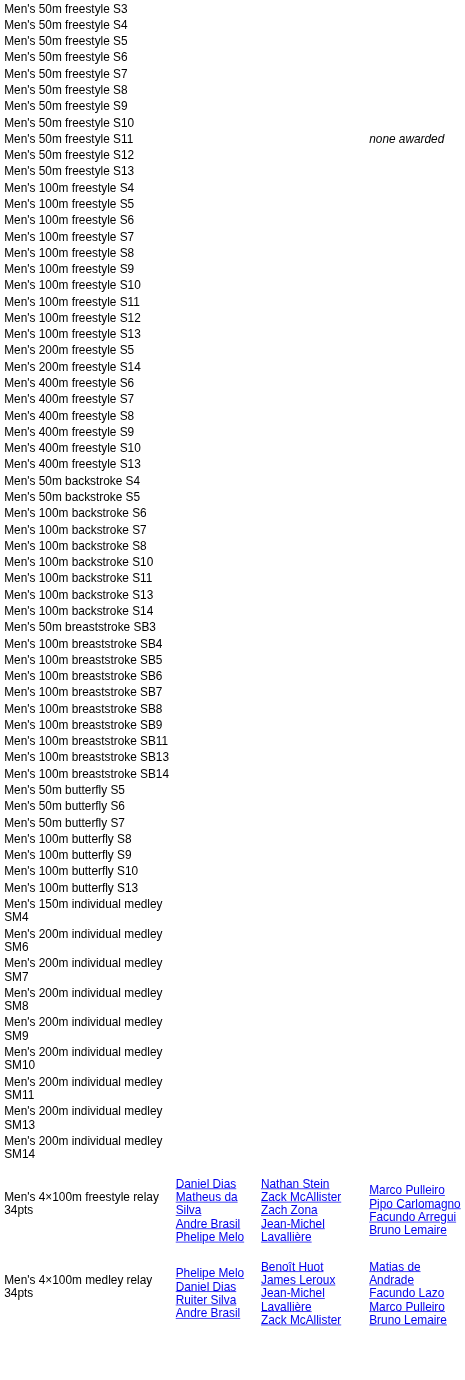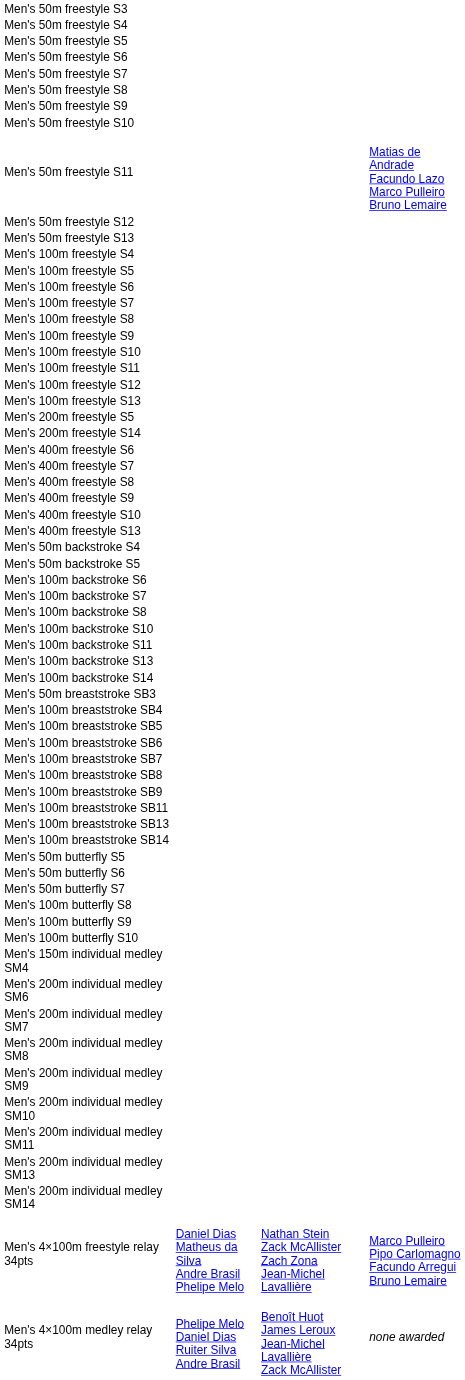Men's 50m freestyle S11 | column 4: none awarded -> Matias de Andrade Facundo Lazo Marco Pulleiro Bruno Lemaire
- row: Men's 100m butterfly S13
Men's 4×100m medley relay 34pts | column 4: Matias de Andrade Facundo Lazo Marco Pulleiro Bruno Lemaire -> none awarded
